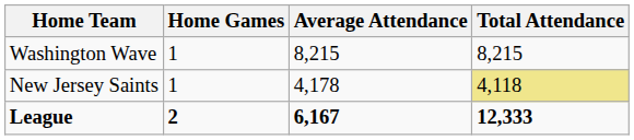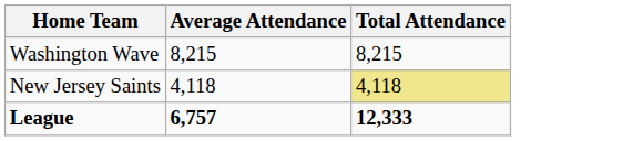- column: Home Games | 1 | 1 | 2
New Jersey Saints | Average Attendance: 4,178 -> 4,118
League | Average Attendance: 6,167 -> 6,757
